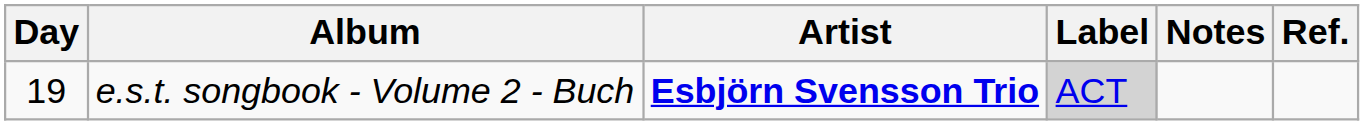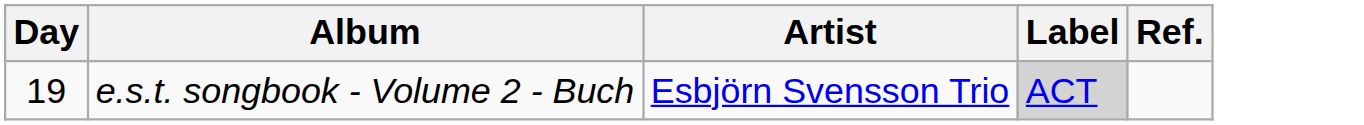- column: Notes
e.s.t. songbook - Volume 2 - Buch | Artist: bold -> normal
